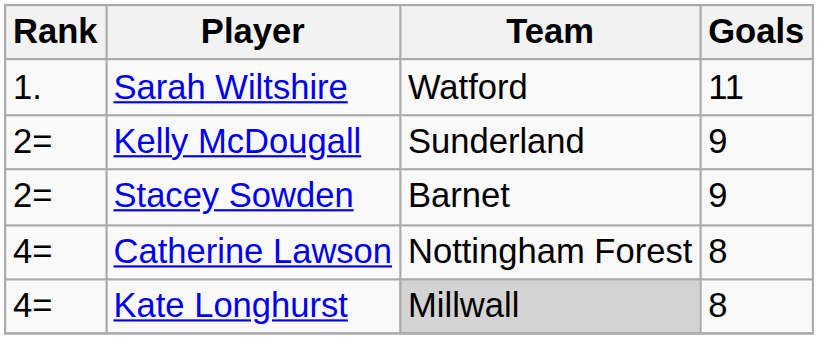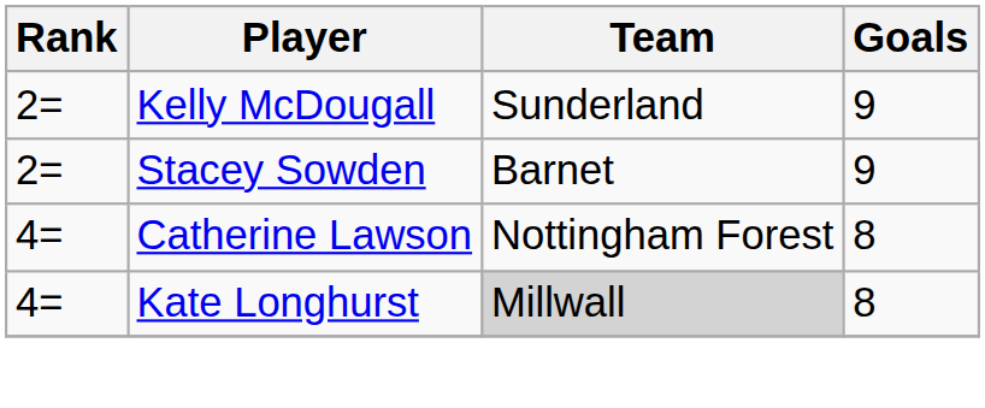- row: 1. | Sarah Wiltshire | Watford | 11
